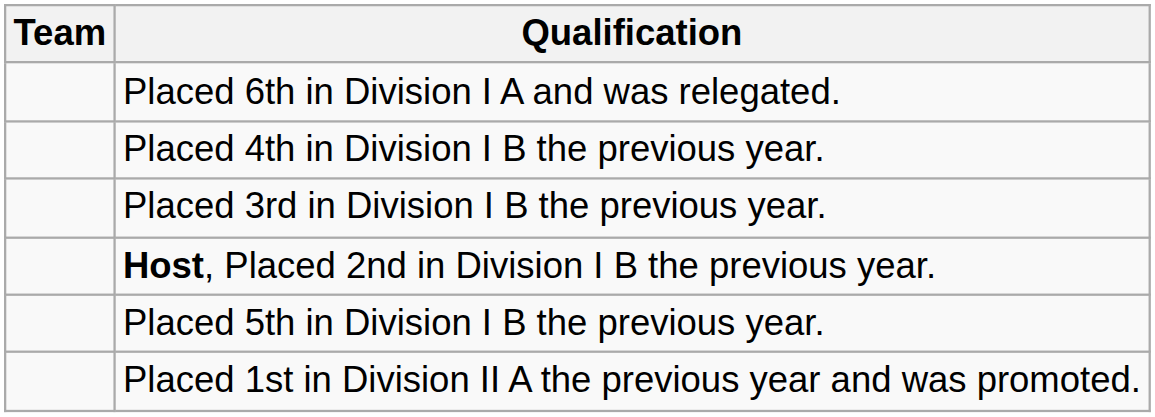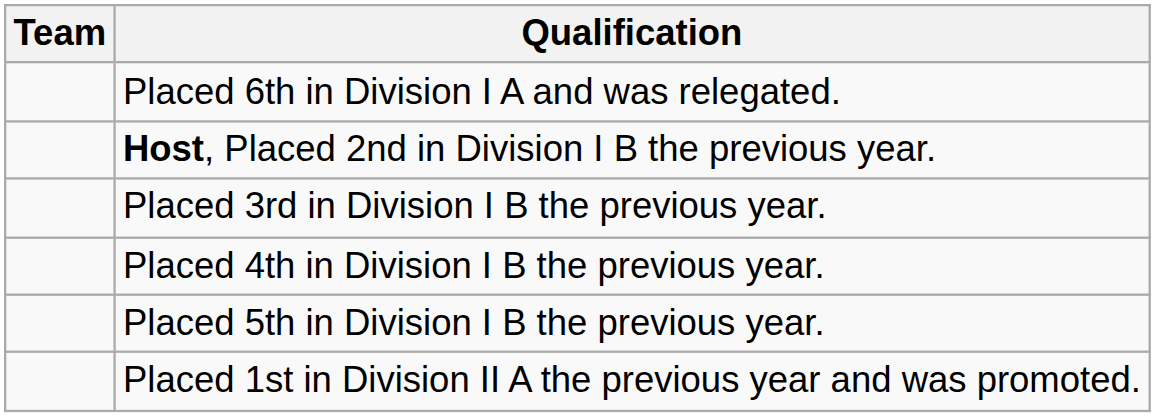rows swapped: Host, Placed 2nd in Division I B the previous year. <-> Placed 4th in Division I B the previous year.
